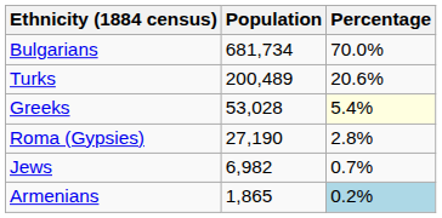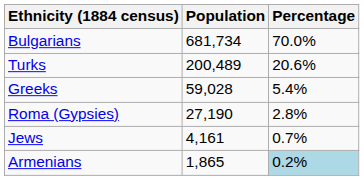Greeks | Population: 53,028 -> 59,028
Greeks | Percentage: lightyellow background -> no background
Jews | Population: 6,982 -> 4,161
